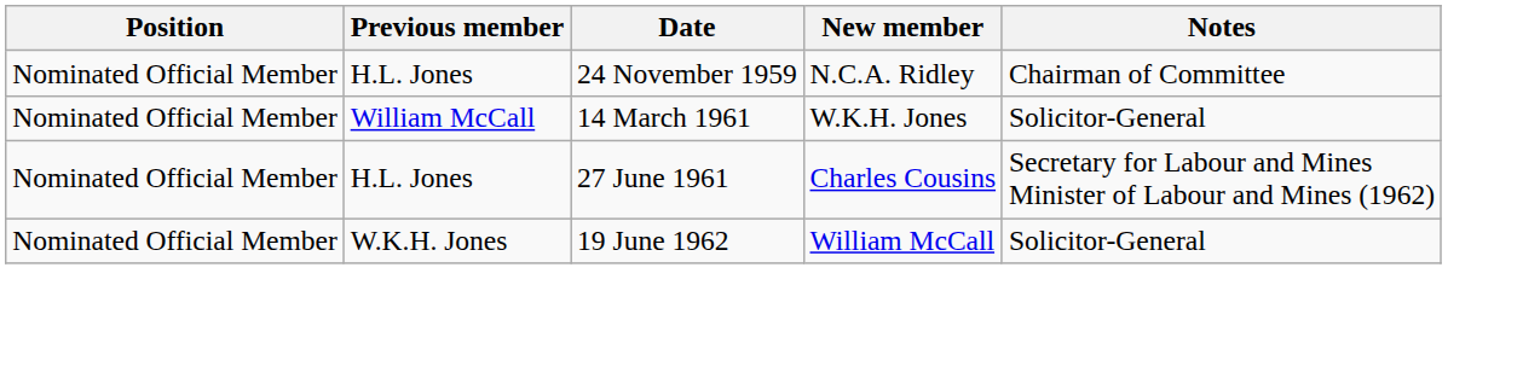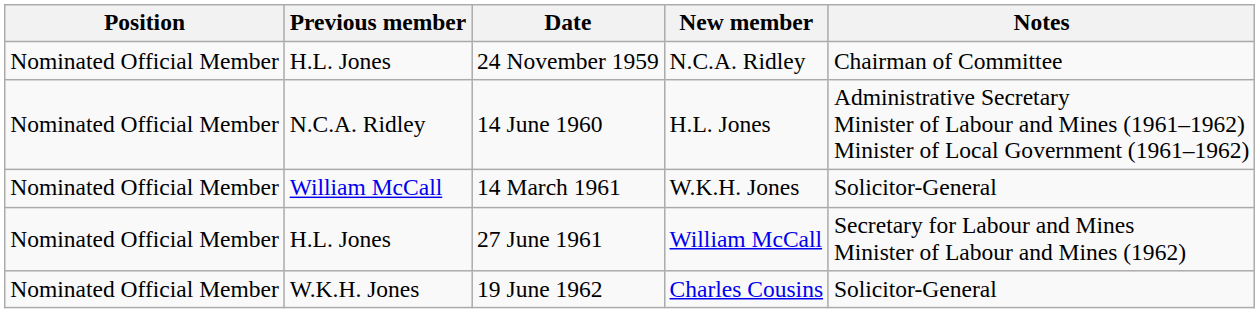+ row: Nominated Official Member | N.C.A. Ridley | 14 June 1960 | H.L. Jones | Administrative Secretary Minister of Labour and Mines (1961–1962) Minister of Local Government (1961–1962)
27 June 1961 | New member: Charles Cousins -> William McCall
19 June 1962 | New member: William McCall -> Charles Cousins
